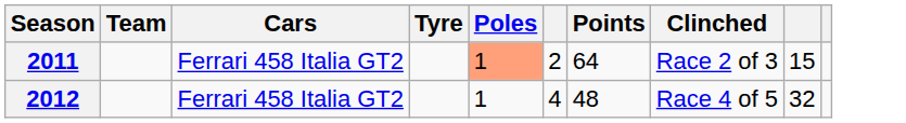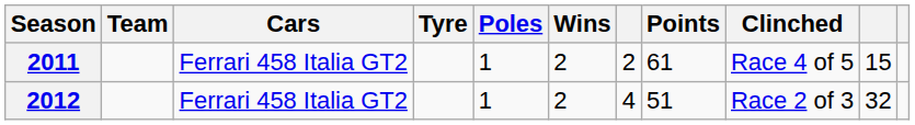+ column: Wins | 2 | 2
2011 | Poles: lightsalmon background -> no background
2011 | Points: 64 -> 61
2011 | Clinched: Race 2 of 3 -> Race 4 of 5
2012 | Points: 48 -> 51
2012 | Clinched: Race 4 of 5 -> Race 2 of 3
